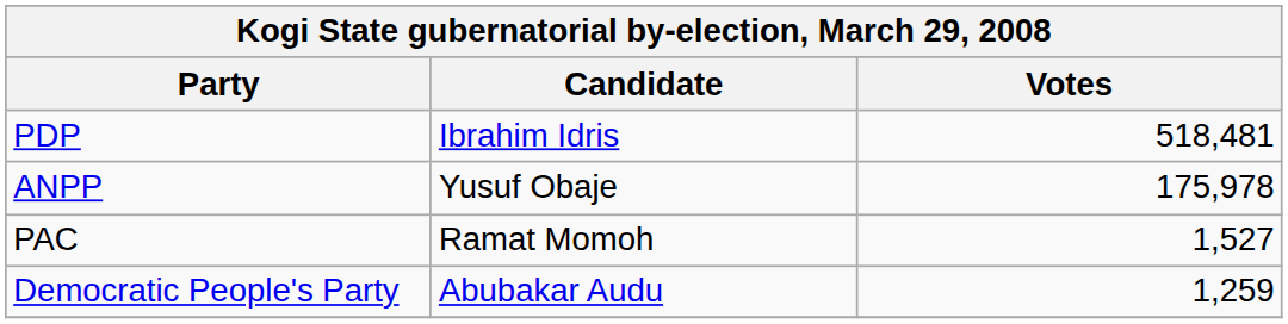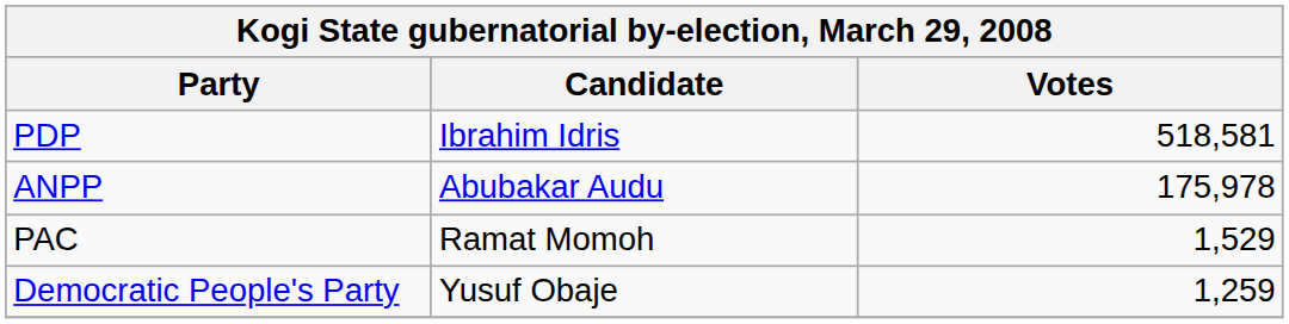PDP | Votes: 518,481 -> 518,581
ANPP | Candidate: Yusuf Obaje -> Abubakar Audu
PAC | Votes: 1,527 -> 1,529
Democratic People's Party | Candidate: Abubakar Audu -> Yusuf Obaje
